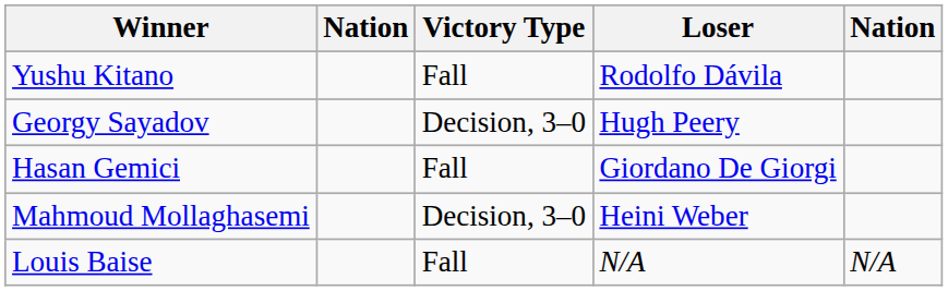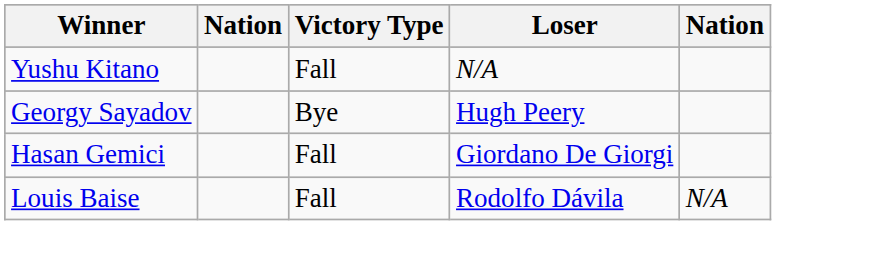Yushu Kitano | Loser: Rodolfo Dávila -> N/A
Georgy Sayadov | Victory Type: Decision, 3–0 -> Bye
- row: Mahmoud Mollaghasemi | Decision, 3–0 | Heini Weber
Louis Baise | Loser: N/A -> Rodolfo Dávila
